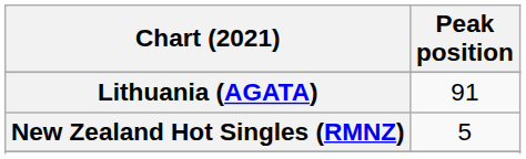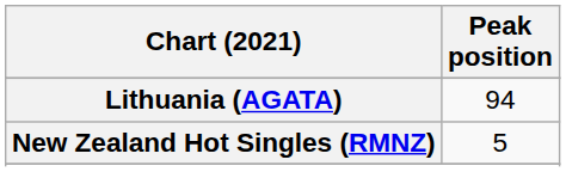Lithuania (AGATA) | Peak position: 91 -> 94
